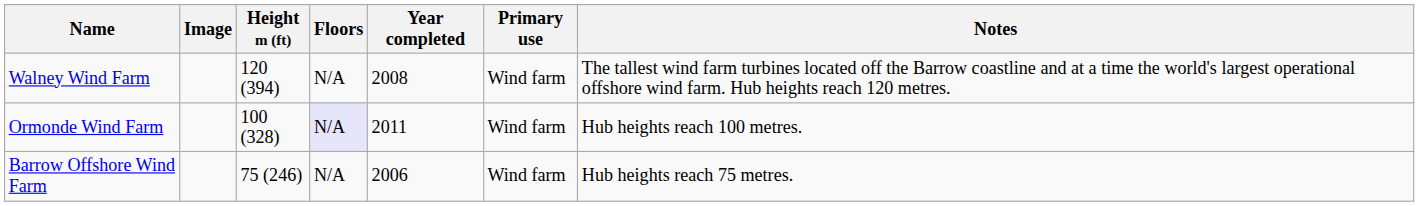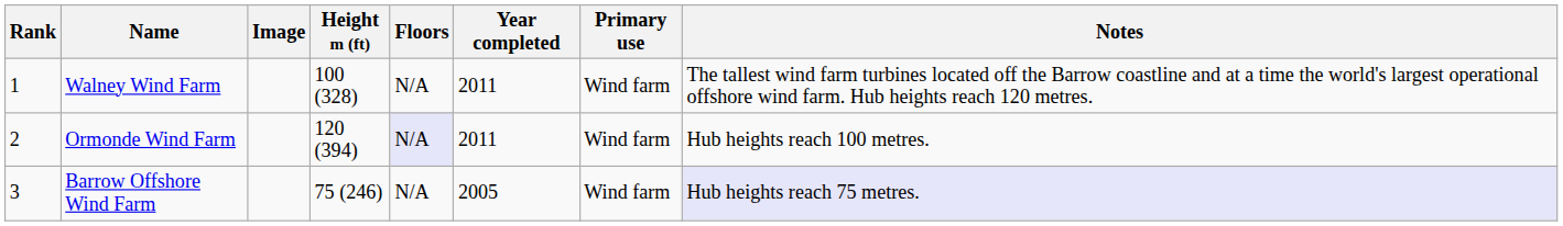+ column: Rank | 1 | 2 | 3
Walney Wind Farm | Height m (ft): 120 (394) -> 100 (328)
Walney Wind Farm | Year completed: 2008 -> 2011
Ormonde Wind Farm | Height m (ft): 100 (328) -> 120 (394)
Barrow Offshore Wind Farm | Year completed: 2006 -> 2005
Barrow Offshore Wind Farm | Notes: no background -> lavender background
